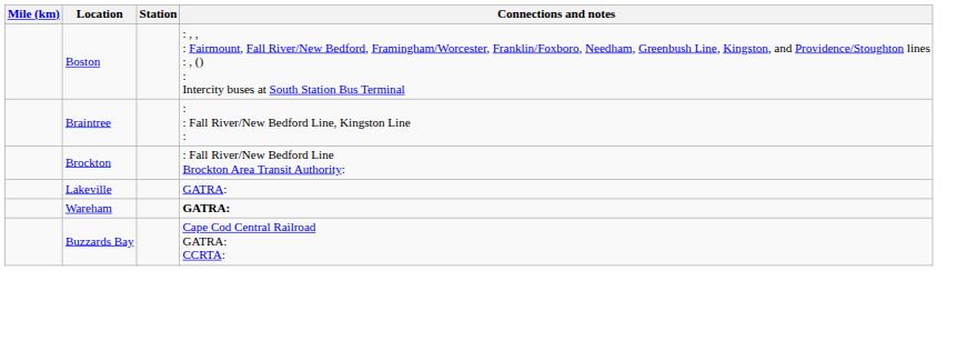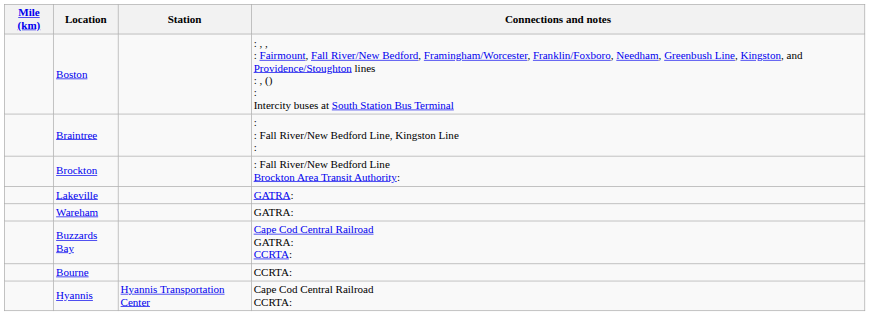Wareham | Connections and notes: bold -> normal
+ row: Bourne | CCRTA:
+ row: Hyannis | Hyannis Transportation Center | Cape Cod Central Railroad CCRTA:
